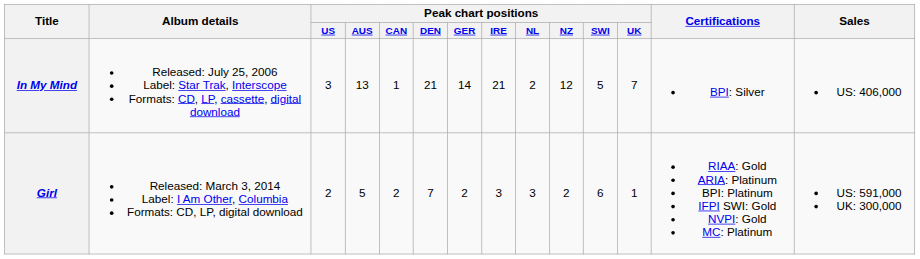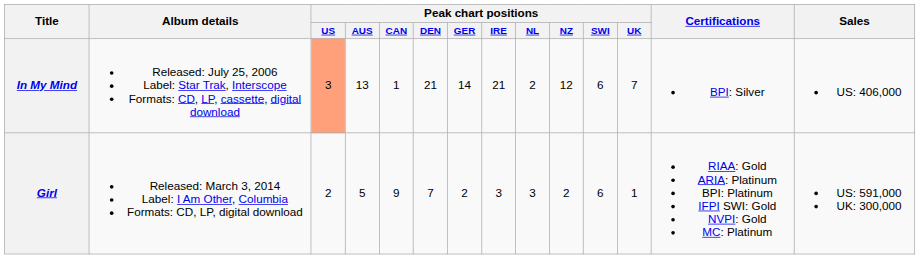In My Mind | Peak chart positions / US: no background -> lightsalmon background
In My Mind | Peak chart positions / SWI: 5 -> 6
Girl | Peak chart positions / CAN: 2 -> 9
